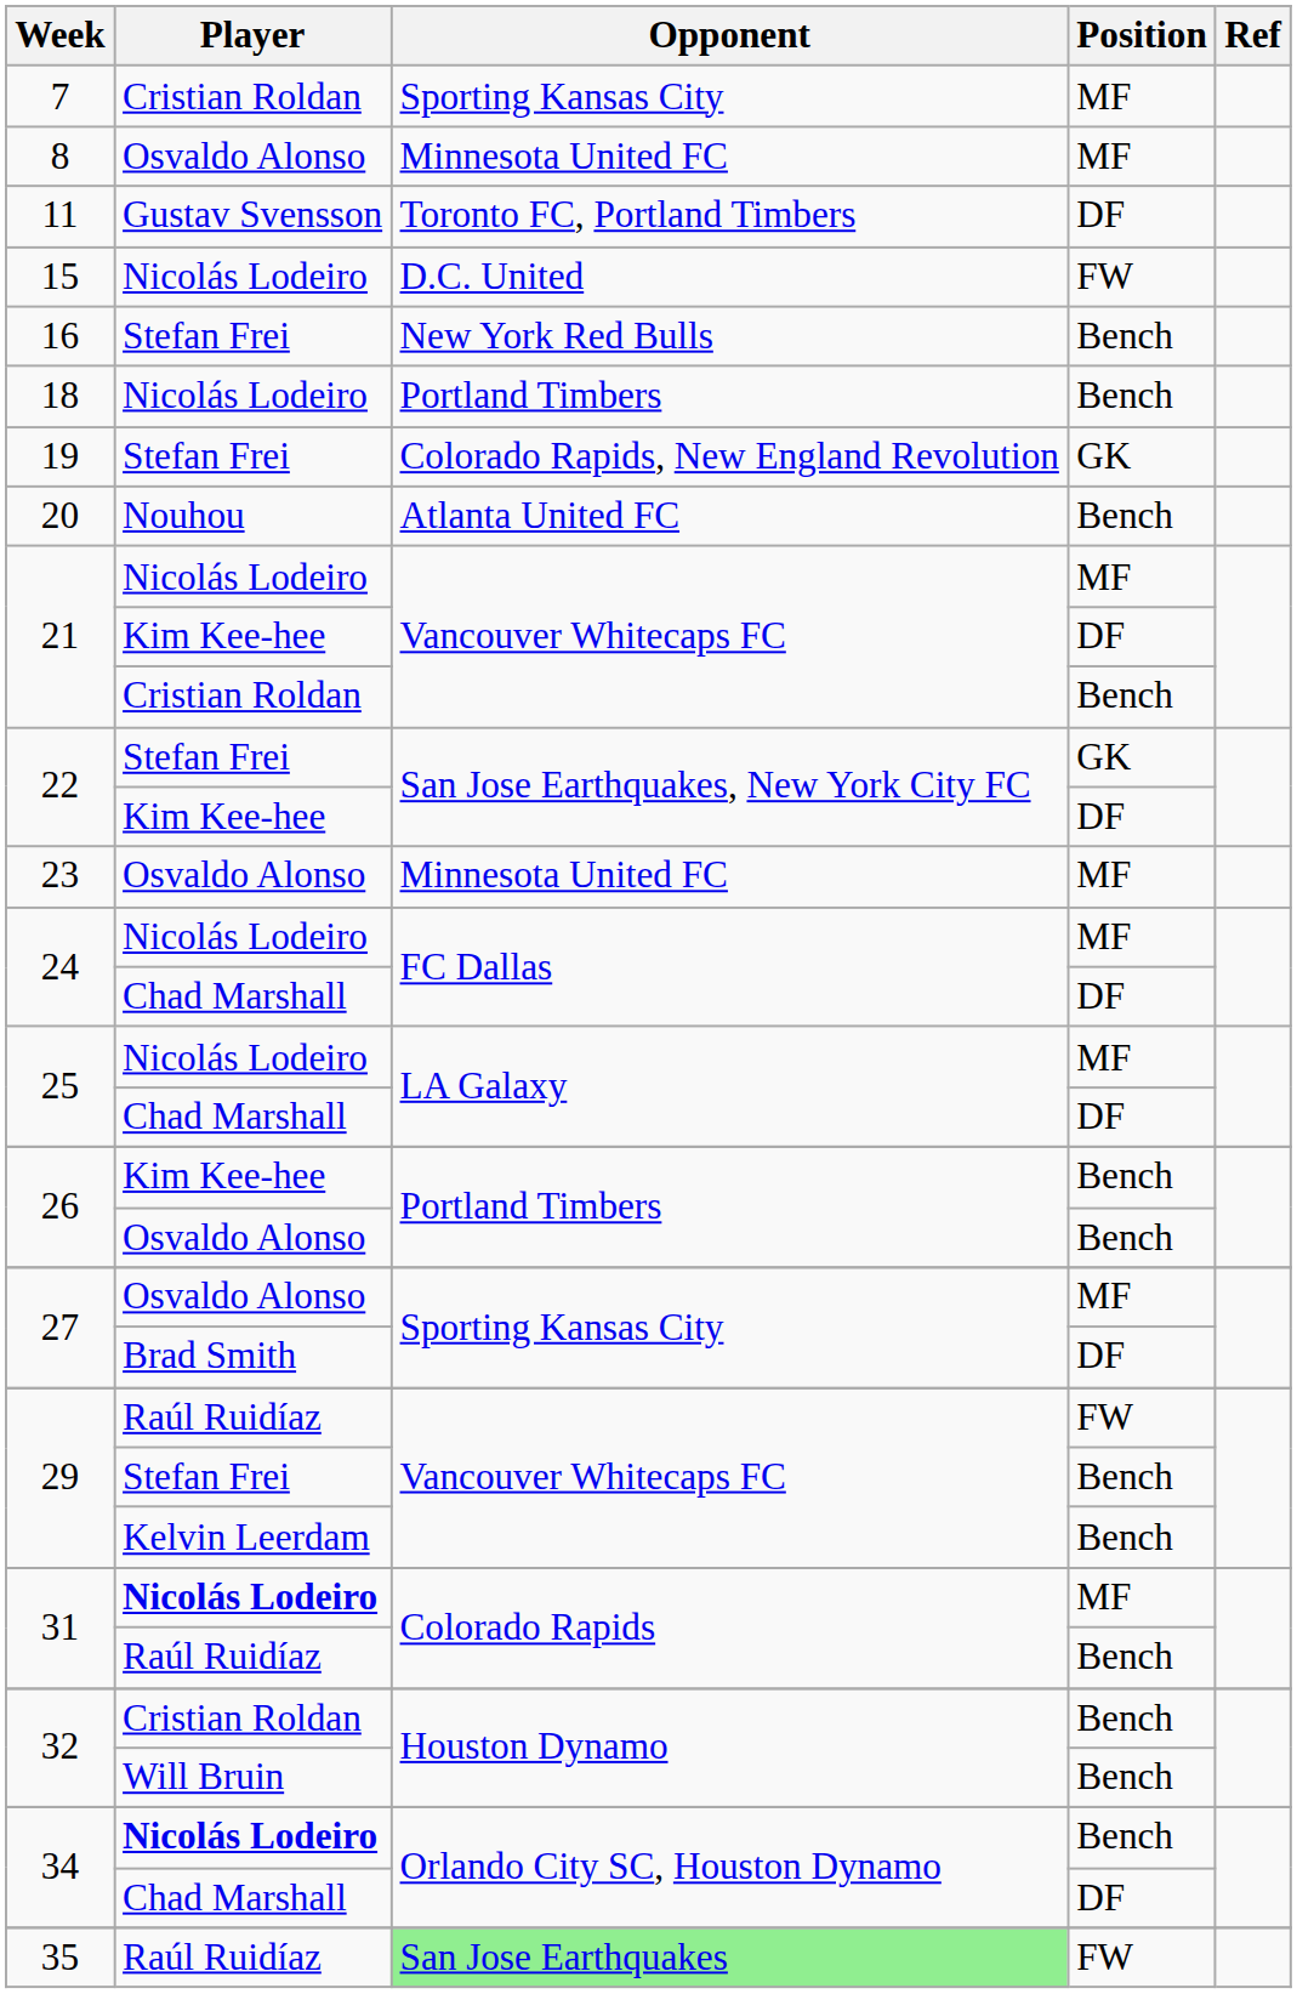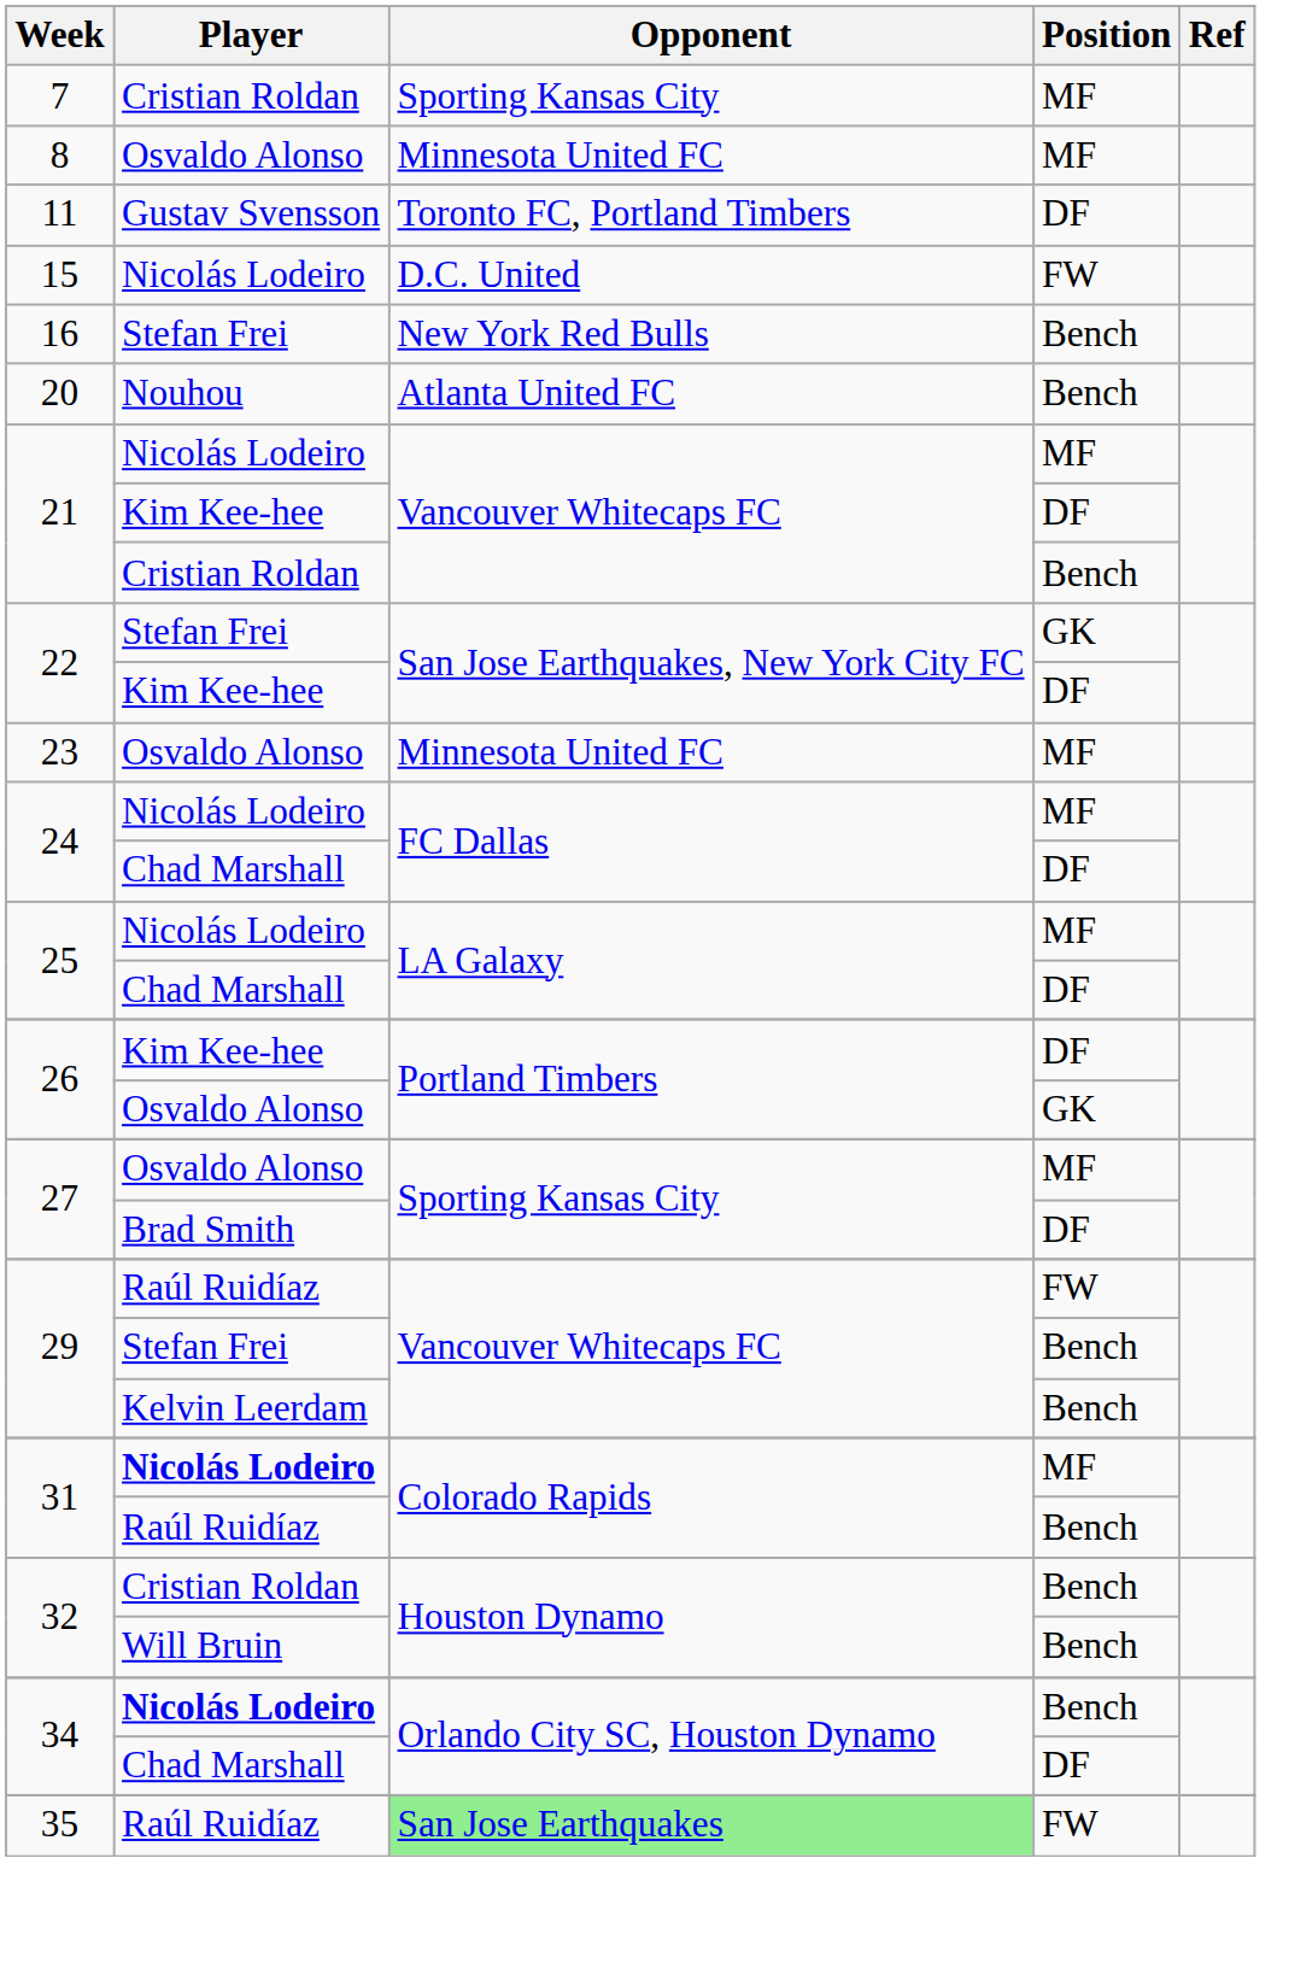- row: 18 | Nicolás Lodeiro | Portland Timbers | Bench
- row: 19 | Stefan Frei | Colorado Rapids, New England Revolution | GK
26 / Kim Kee-hee | Position: Bench -> DF
26 / Osvaldo Alonso | Position: Bench -> GK
